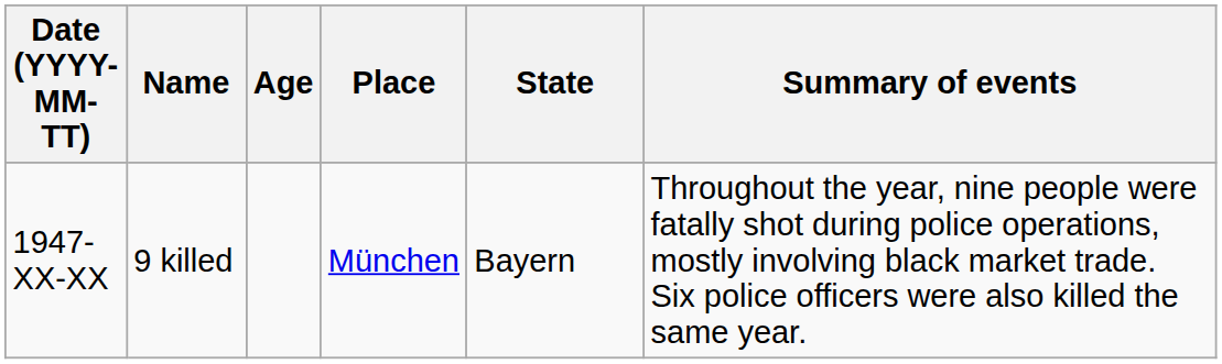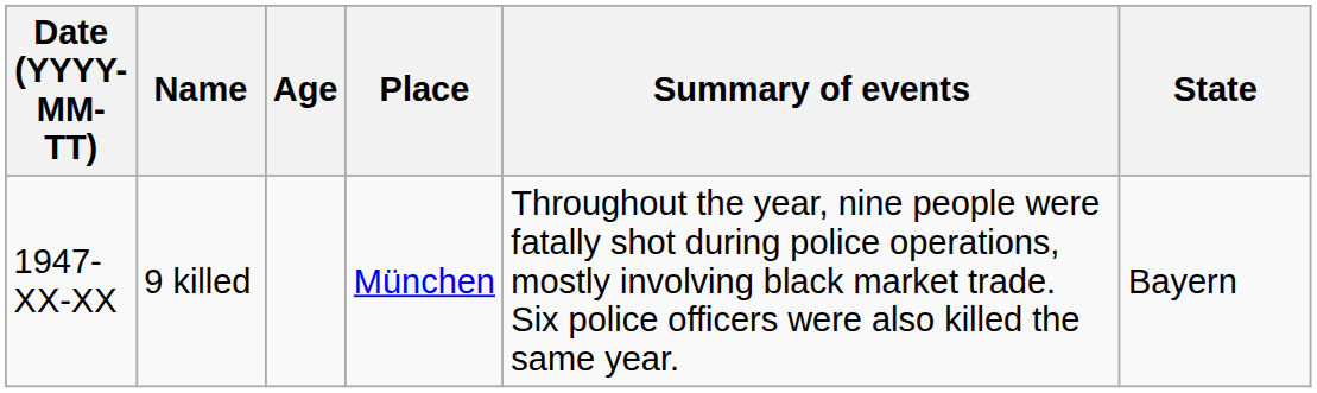columns swapped: State <-> Summary of events
